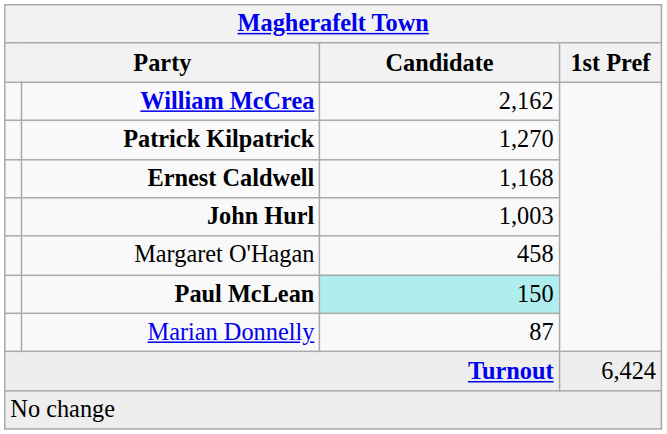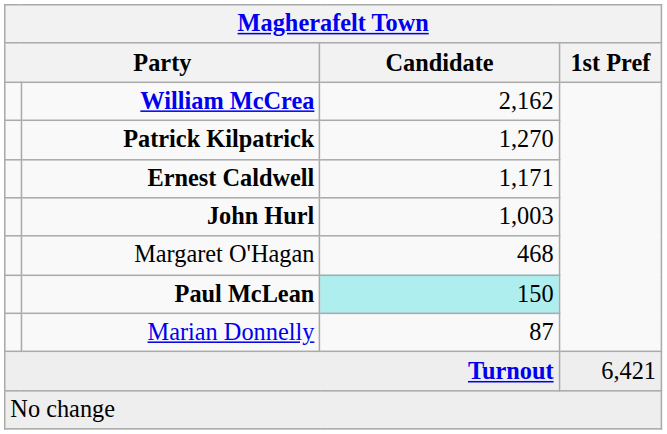Ernest Caldwell | Candidate: 1,168 -> 1,171
Margaret O'Hagan | Candidate: 458 -> 468
Turnout | 1st Pref: 6,424 -> 6,421
